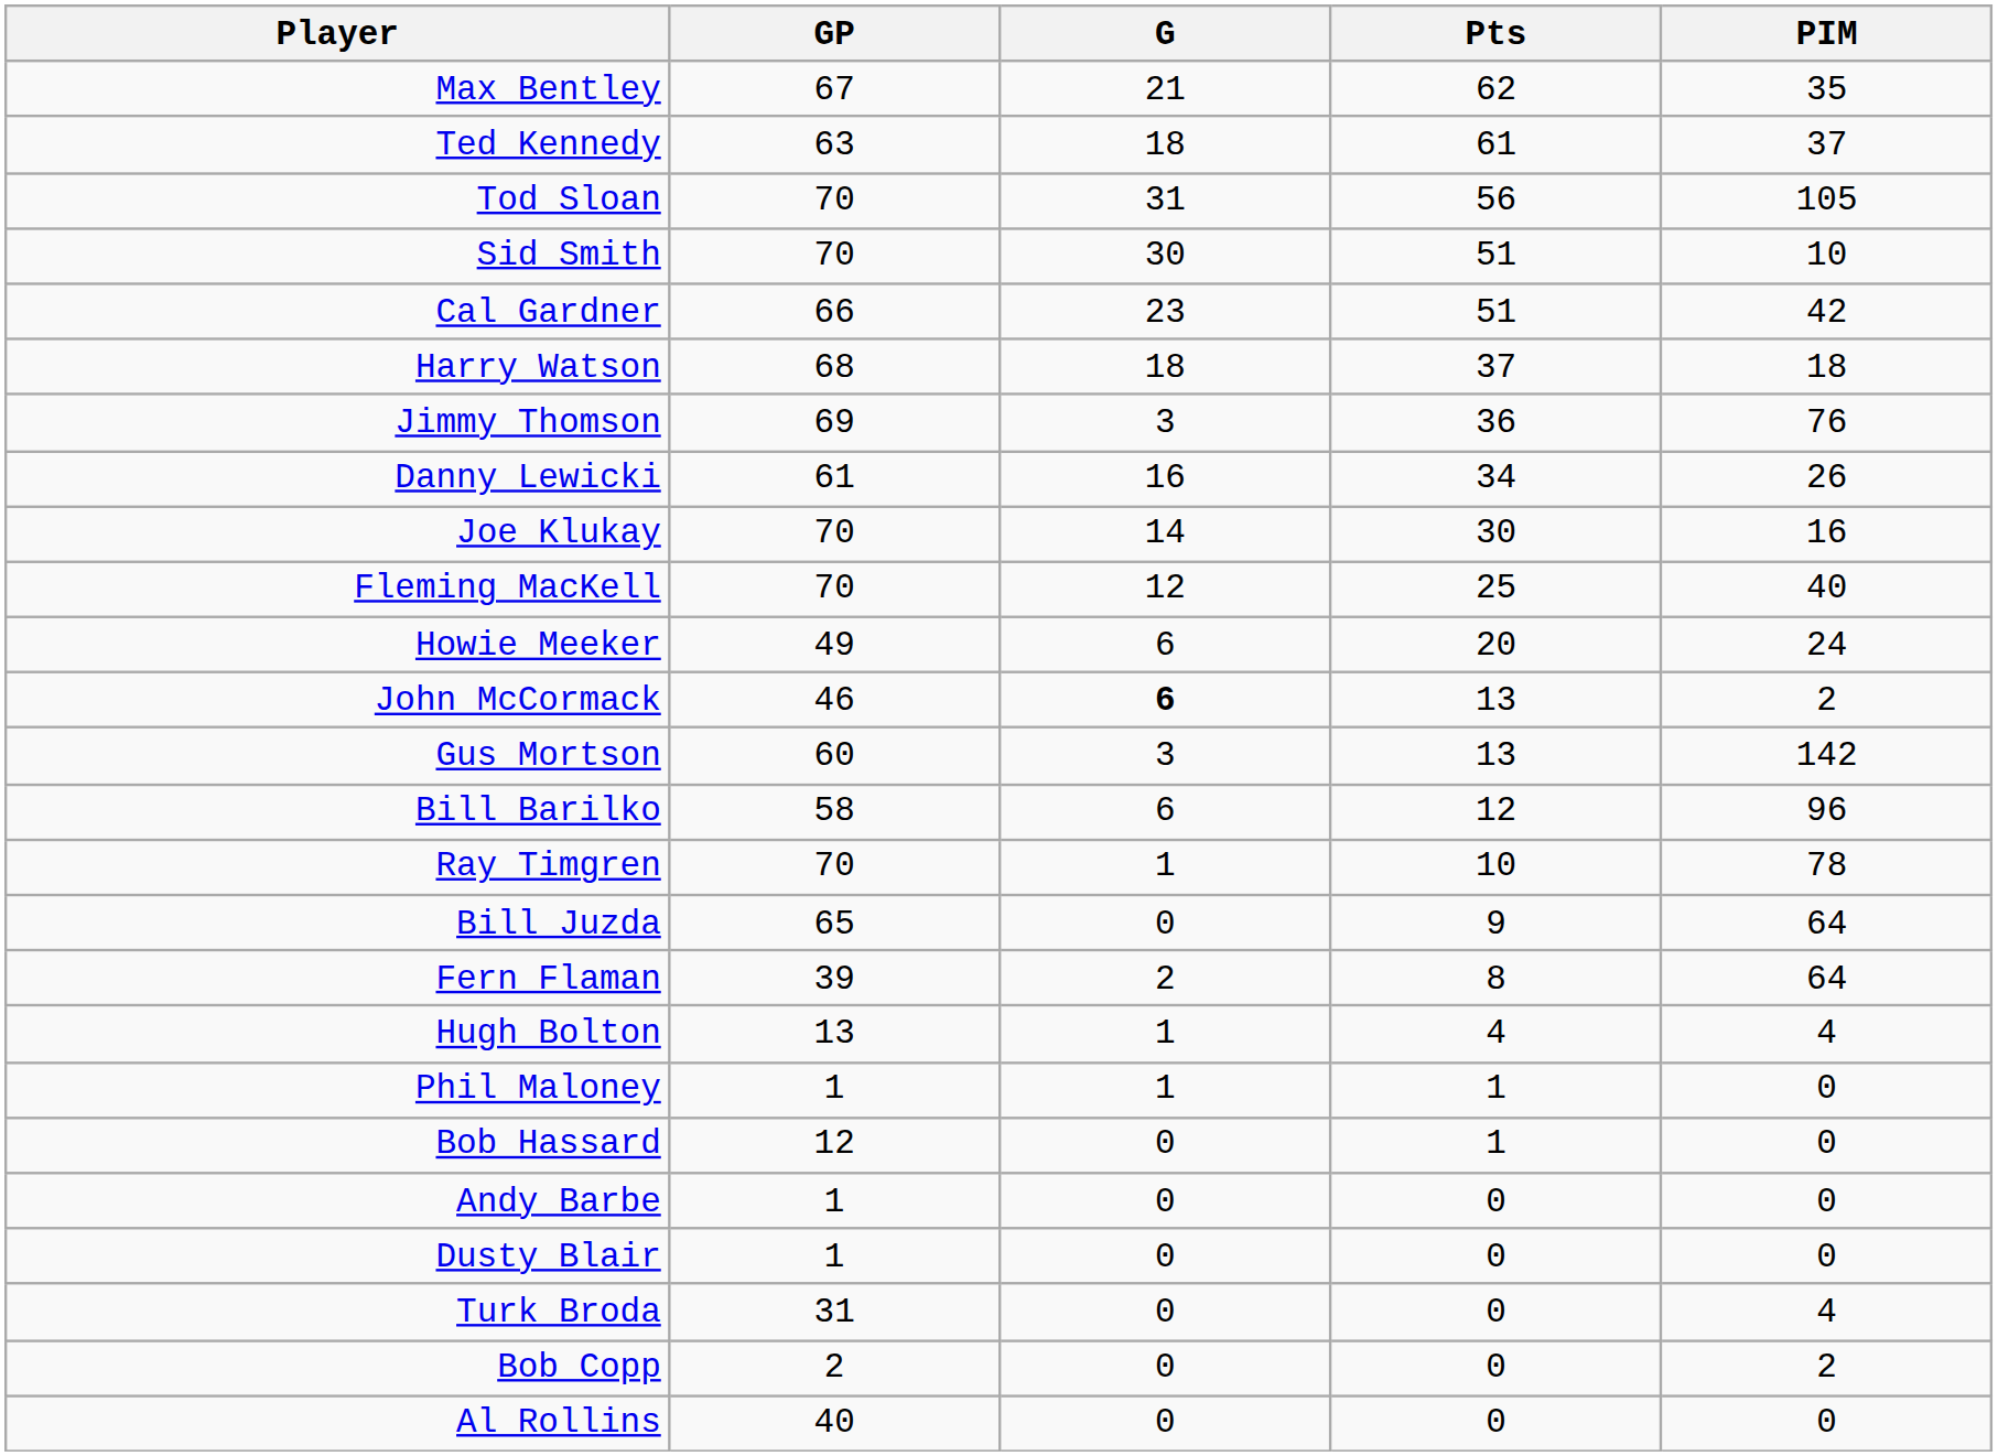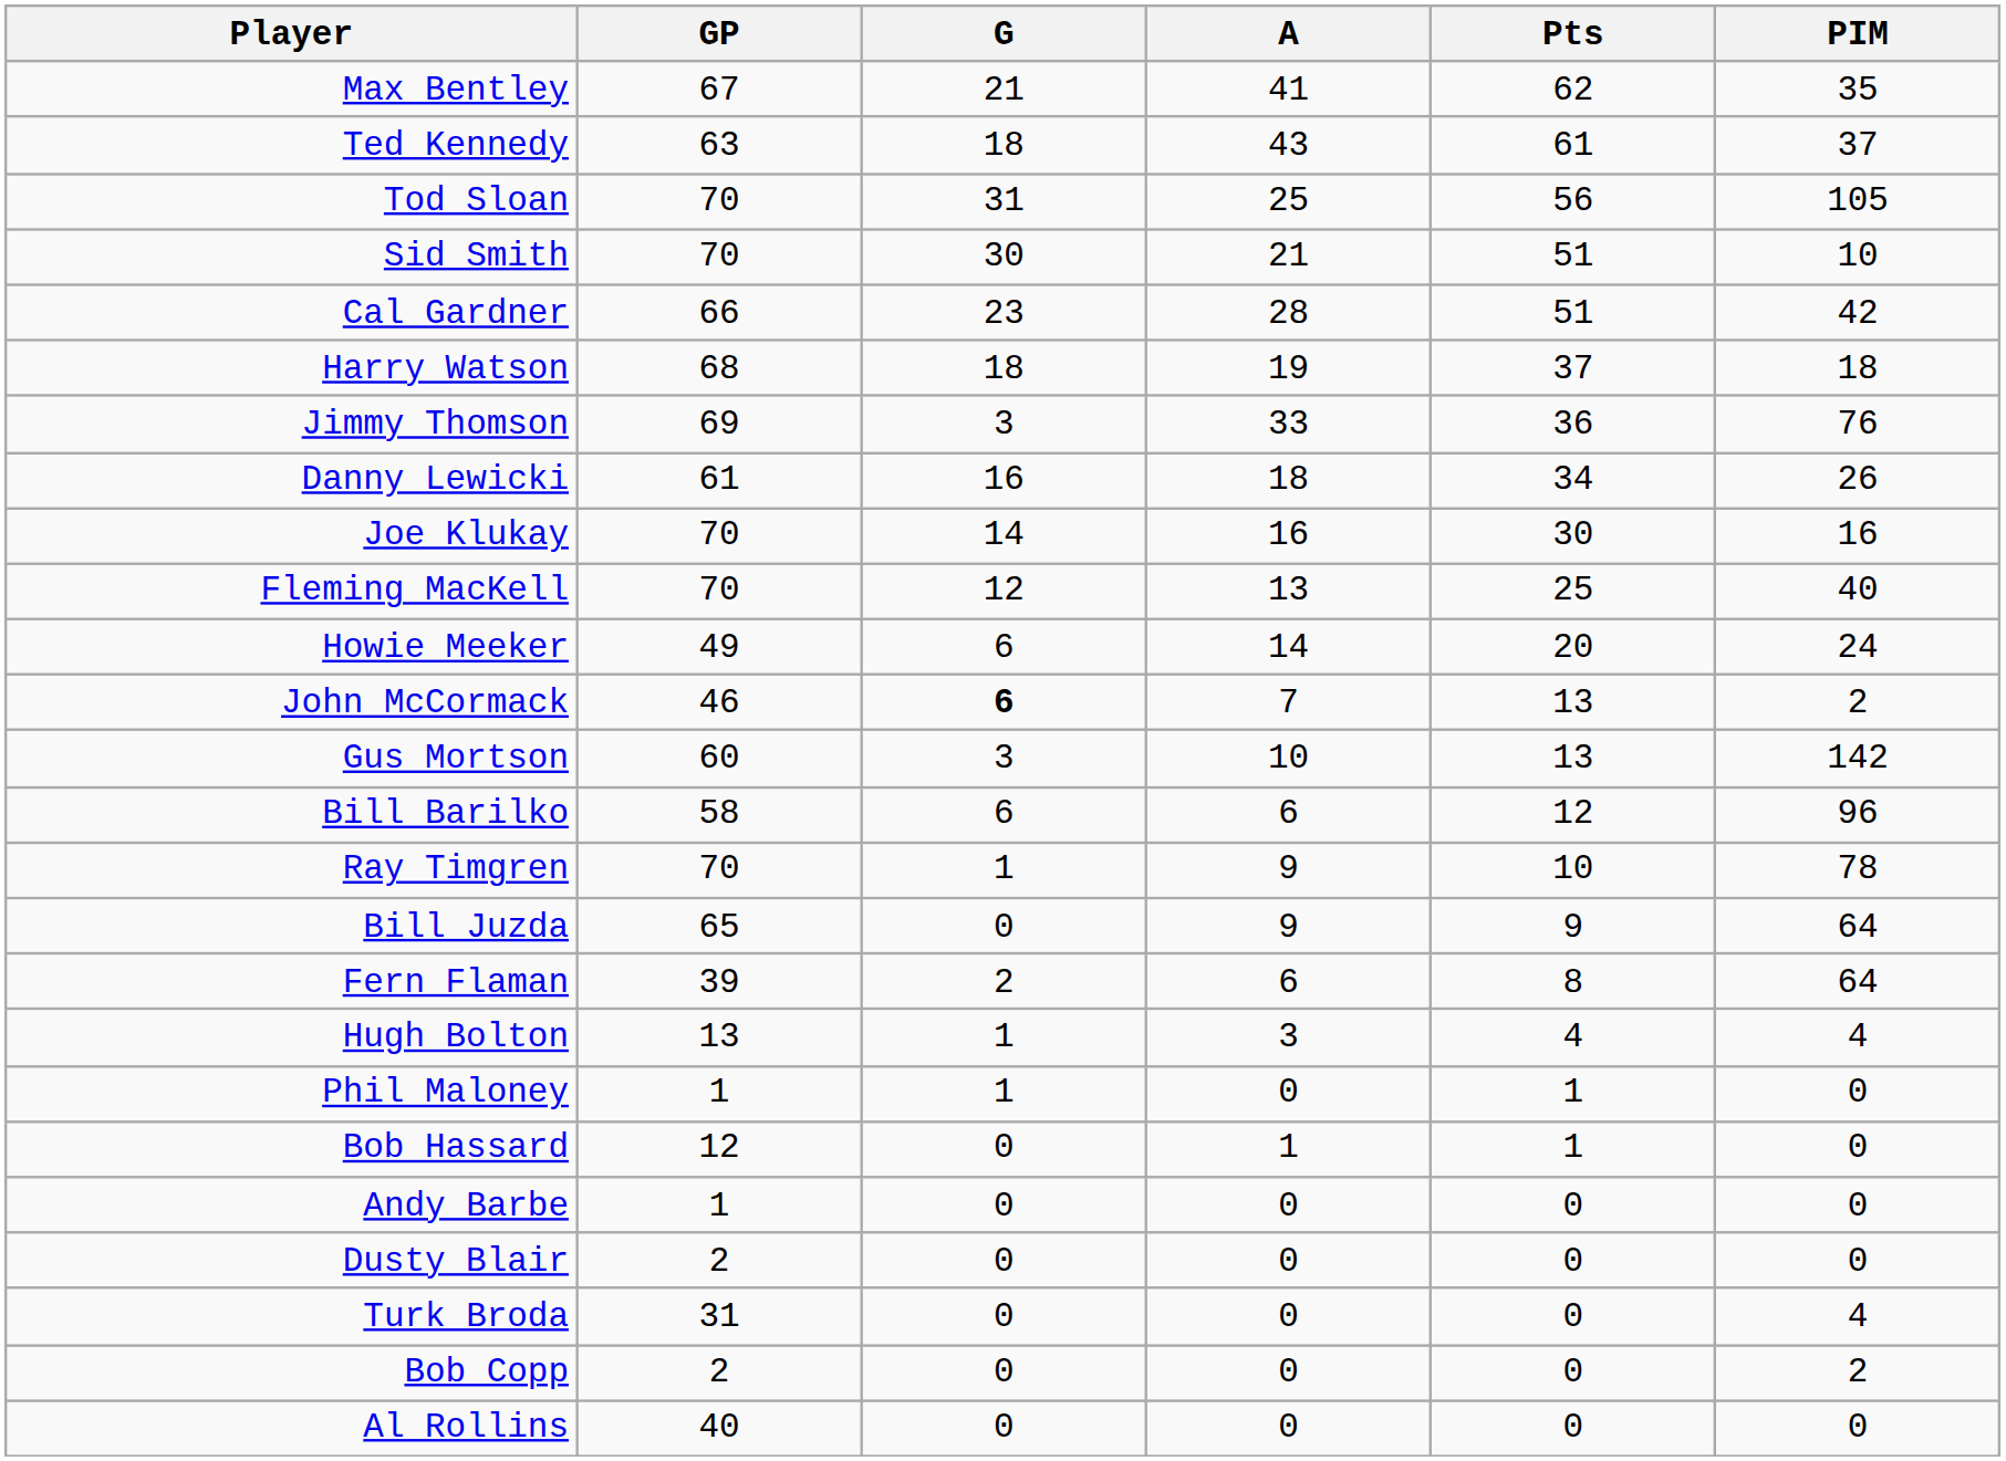+ column: A | 41 | 43 | 25 | 21 | 28 | 19 | 33 | 18 | 16 | 13 | 14 | 7 | 10 | 6 | 9 | 9 | 6 | 3 | 0 | 1 | 0 | 0 | 0 | 0 | 0
Dusty Blair | GP: 1 -> 2
